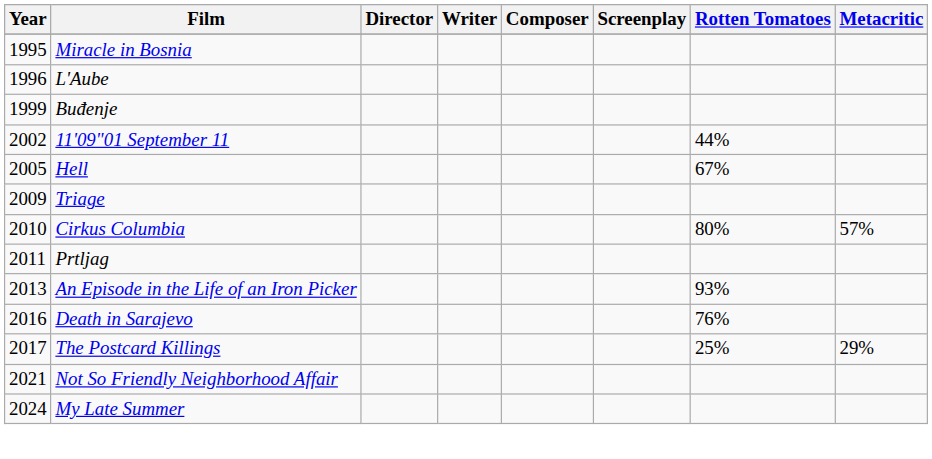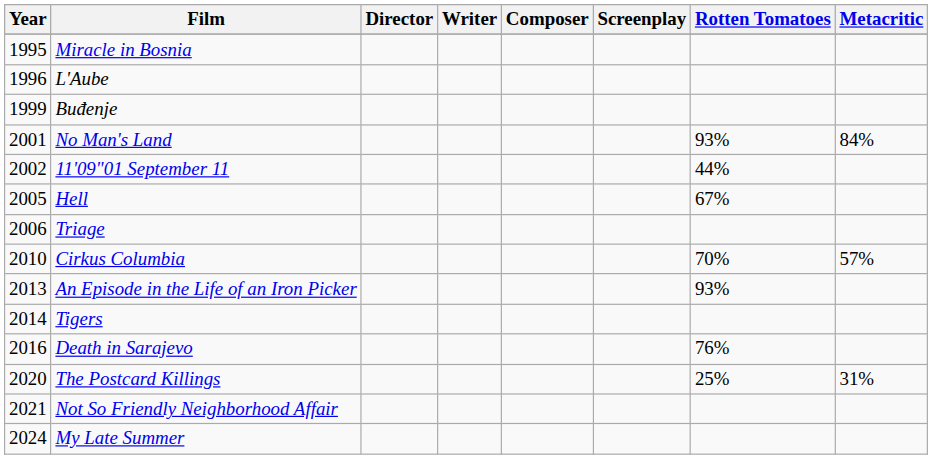+ row: 2001 | No Man's Land | 93% | 84%
Triage | Year: 2009 -> 2006
Cirkus Columbia | Rotten Tomatoes: 80% -> 70%
- row: 2011 | Prtljag
+ row: 2014 | Tigers
The Postcard Killings | Year: 2017 -> 2020
The Postcard Killings | Metacritic: 29% -> 31%
